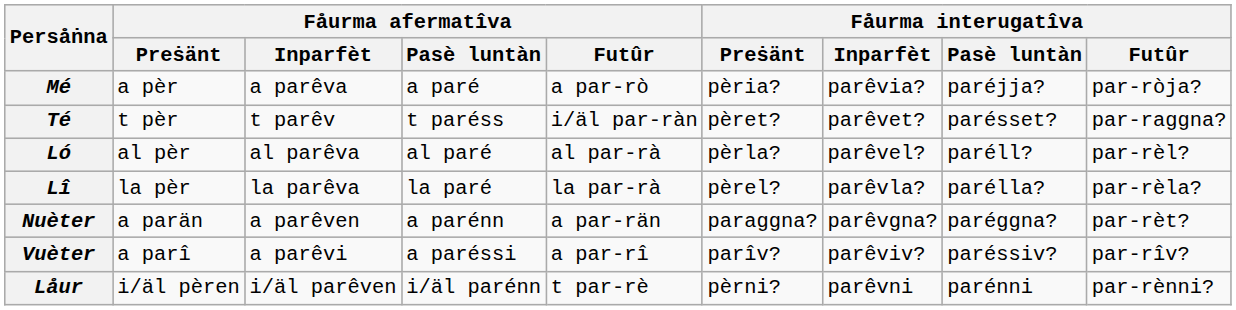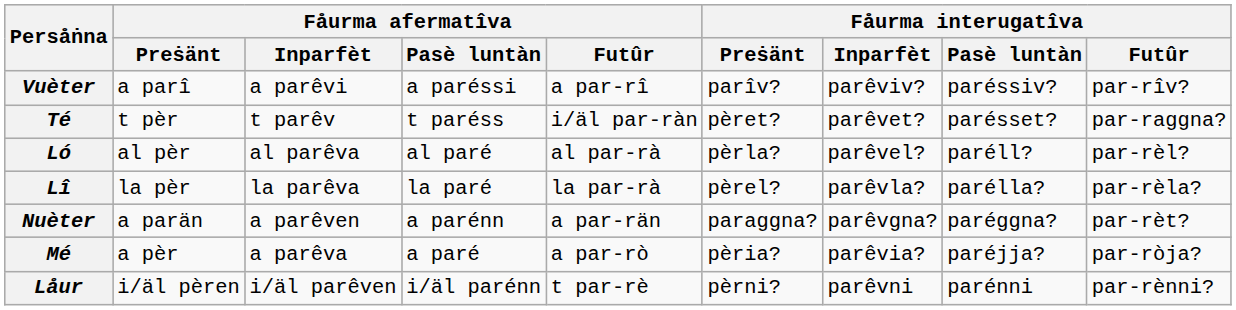rows swapped: Mé <-> Vuèter
